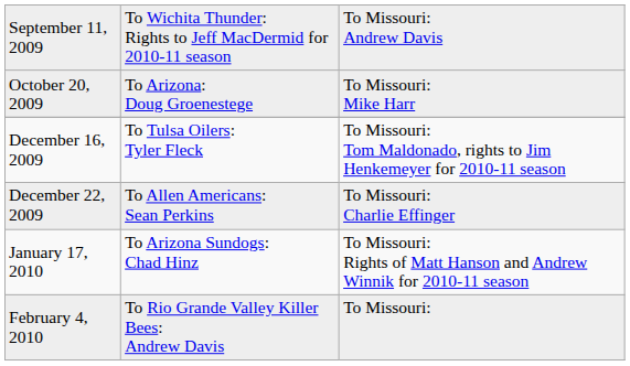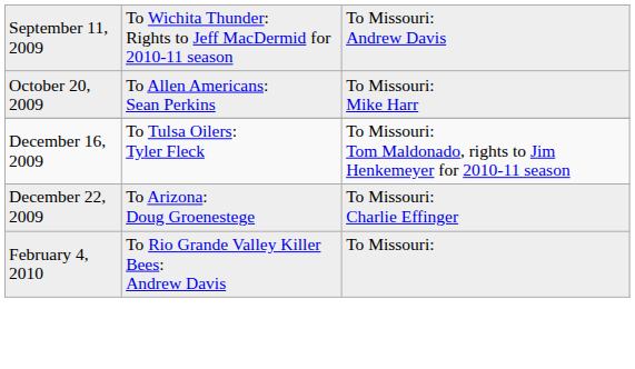October 20, 2009 | column 2: To Arizona: Doug Groenestege -> To Allen Americans: Sean Perkins
December 22, 2009 | column 2: To Allen Americans: Sean Perkins -> To Arizona: Doug Groenestege
- row: January 17, 2010 | To Arizona Sundogs: Chad Hinz | To Missouri: Rights of Matt Hanson and Andrew Winnik for 2010-11 season
